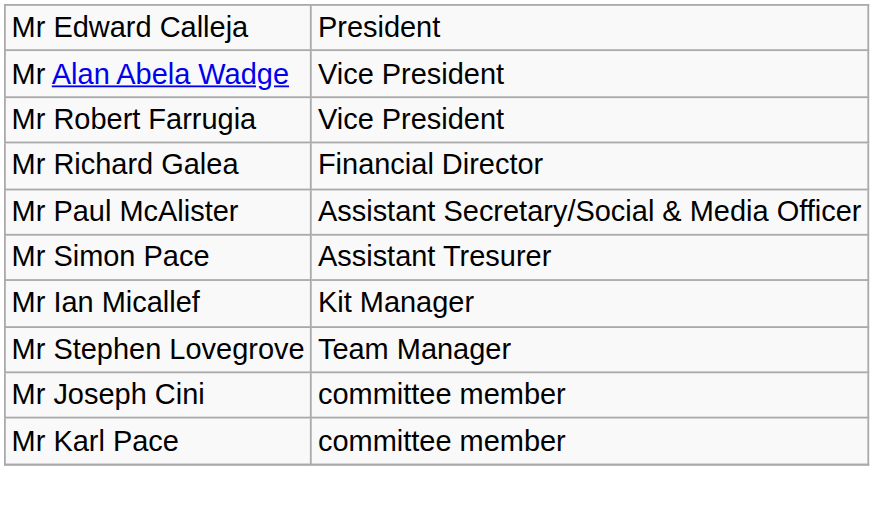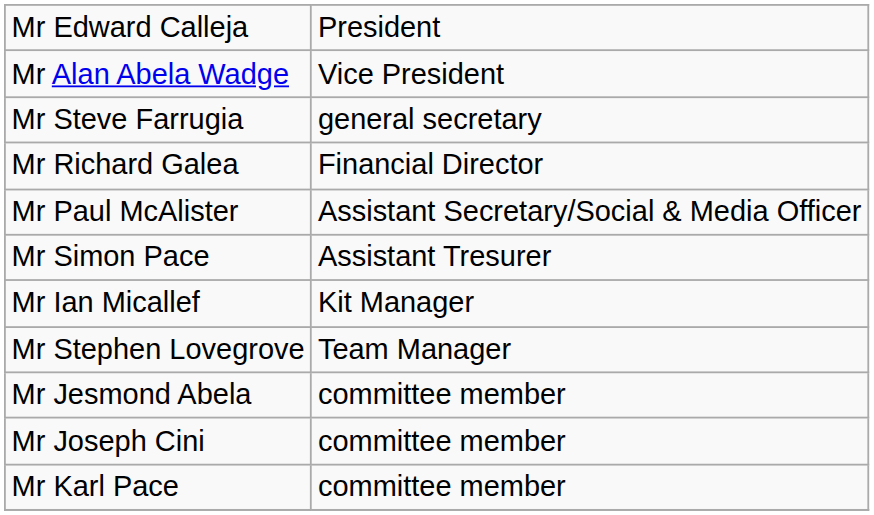- row: Mr Robert Farrugia | Vice President
+ row: Mr Steve Farrugia | general secretary
+ row: Mr Jesmond Abela | committee member
